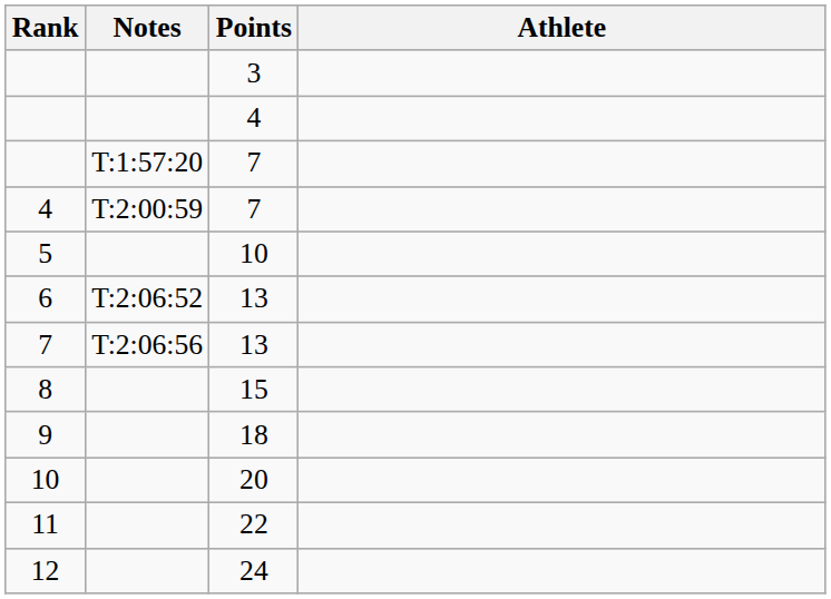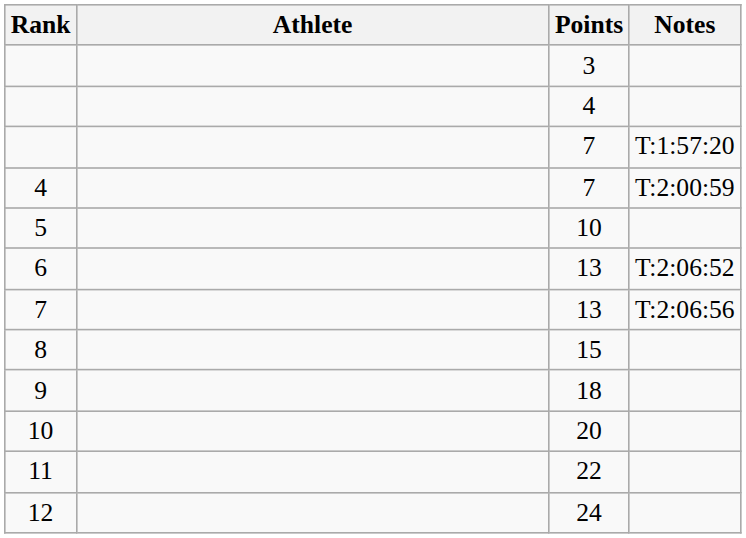columns swapped: Athlete <-> Notes
